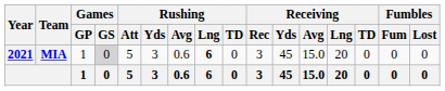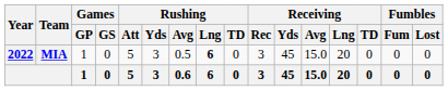MIA | Year: 2021 -> 2022
MIA | Games / GS: lightgrey background -> no background
MIA | Rushing / Avg: 0.6 -> 0.5
